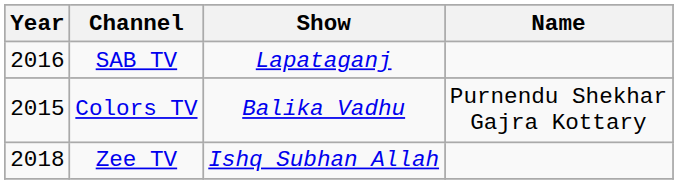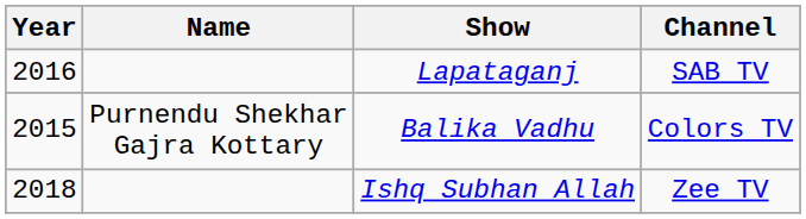columns swapped: Name <-> Channel
